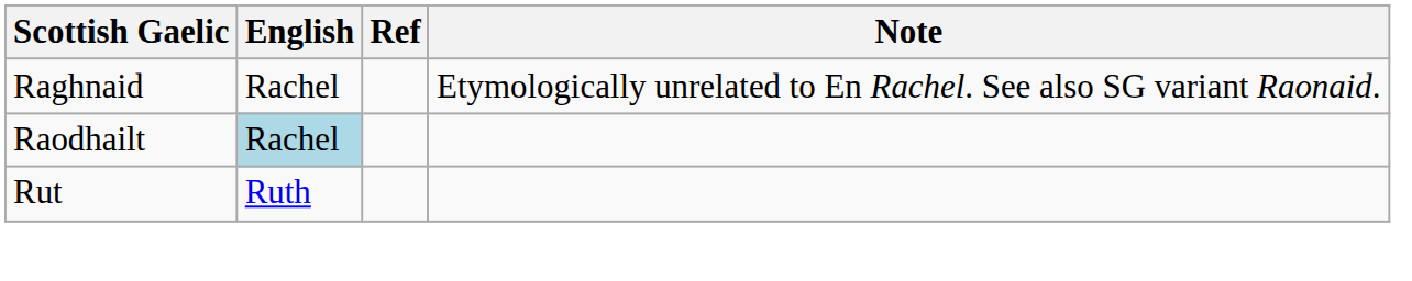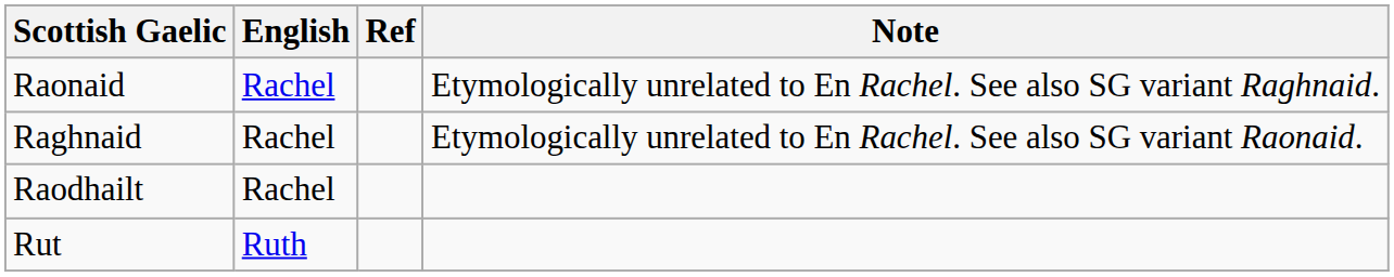+ row: Raonaid | Rachel | Etymologically unrelated to En Rachel. See also SG variant Raghnaid.
Raodhailt | English: lightblue background -> no background
